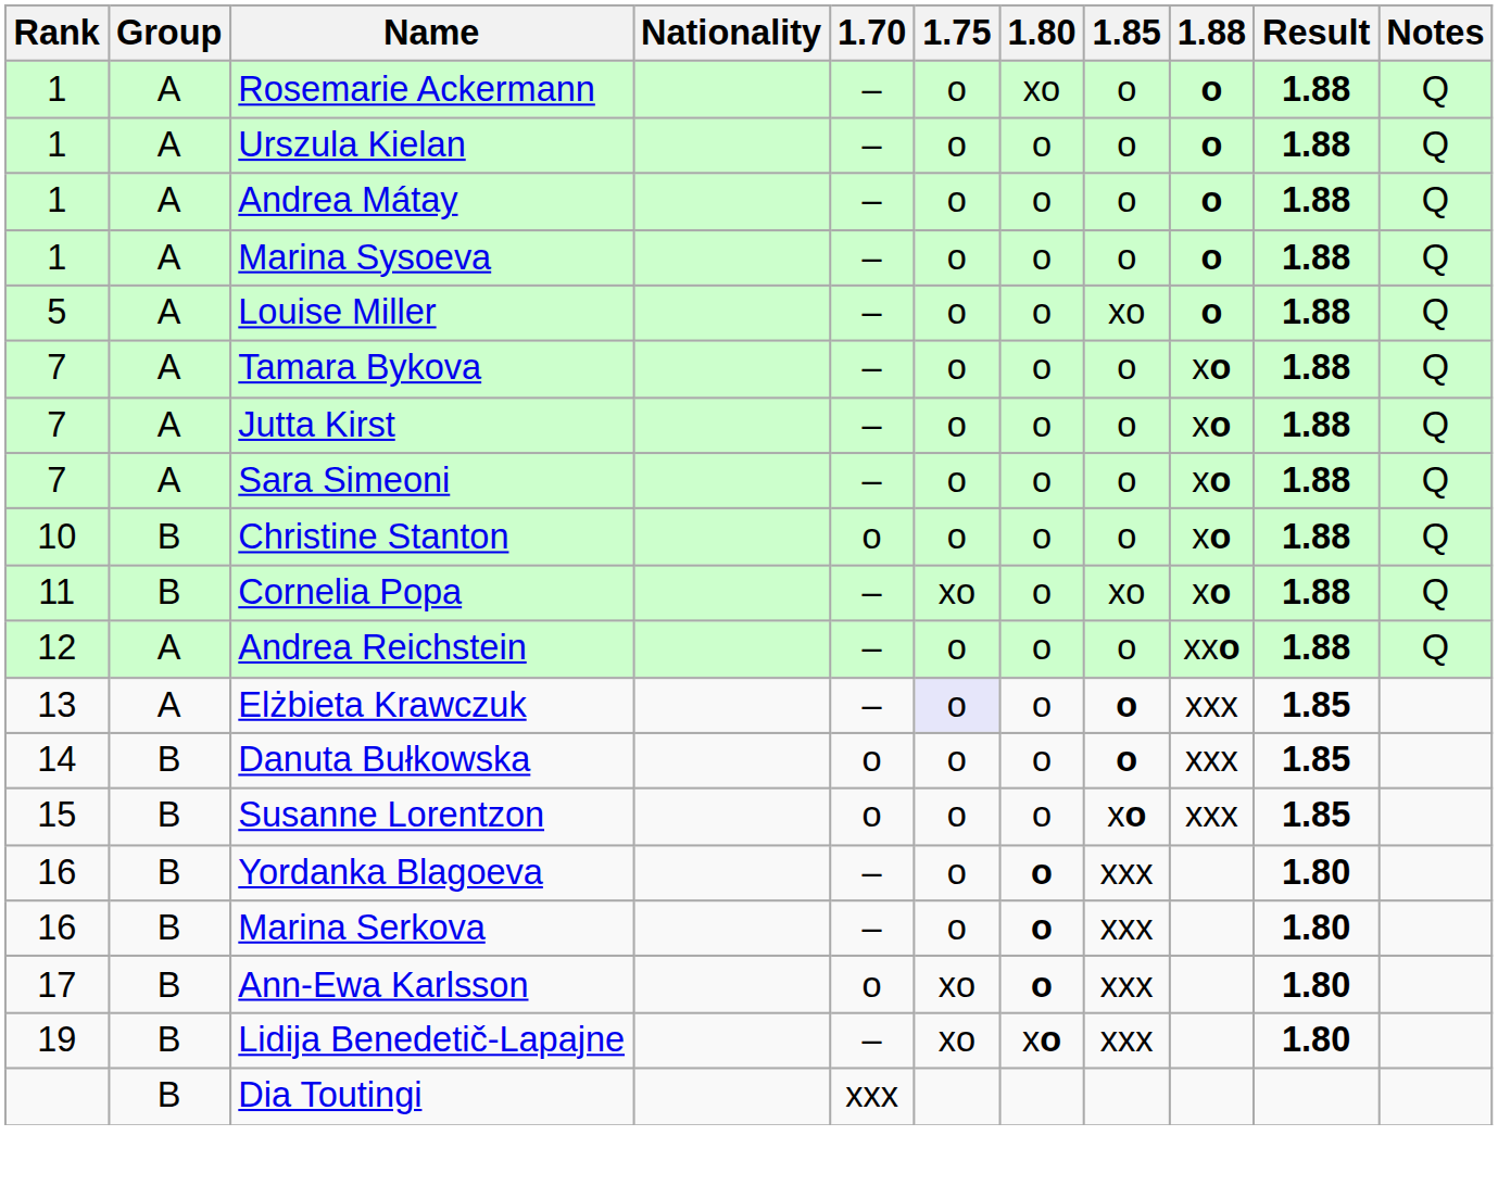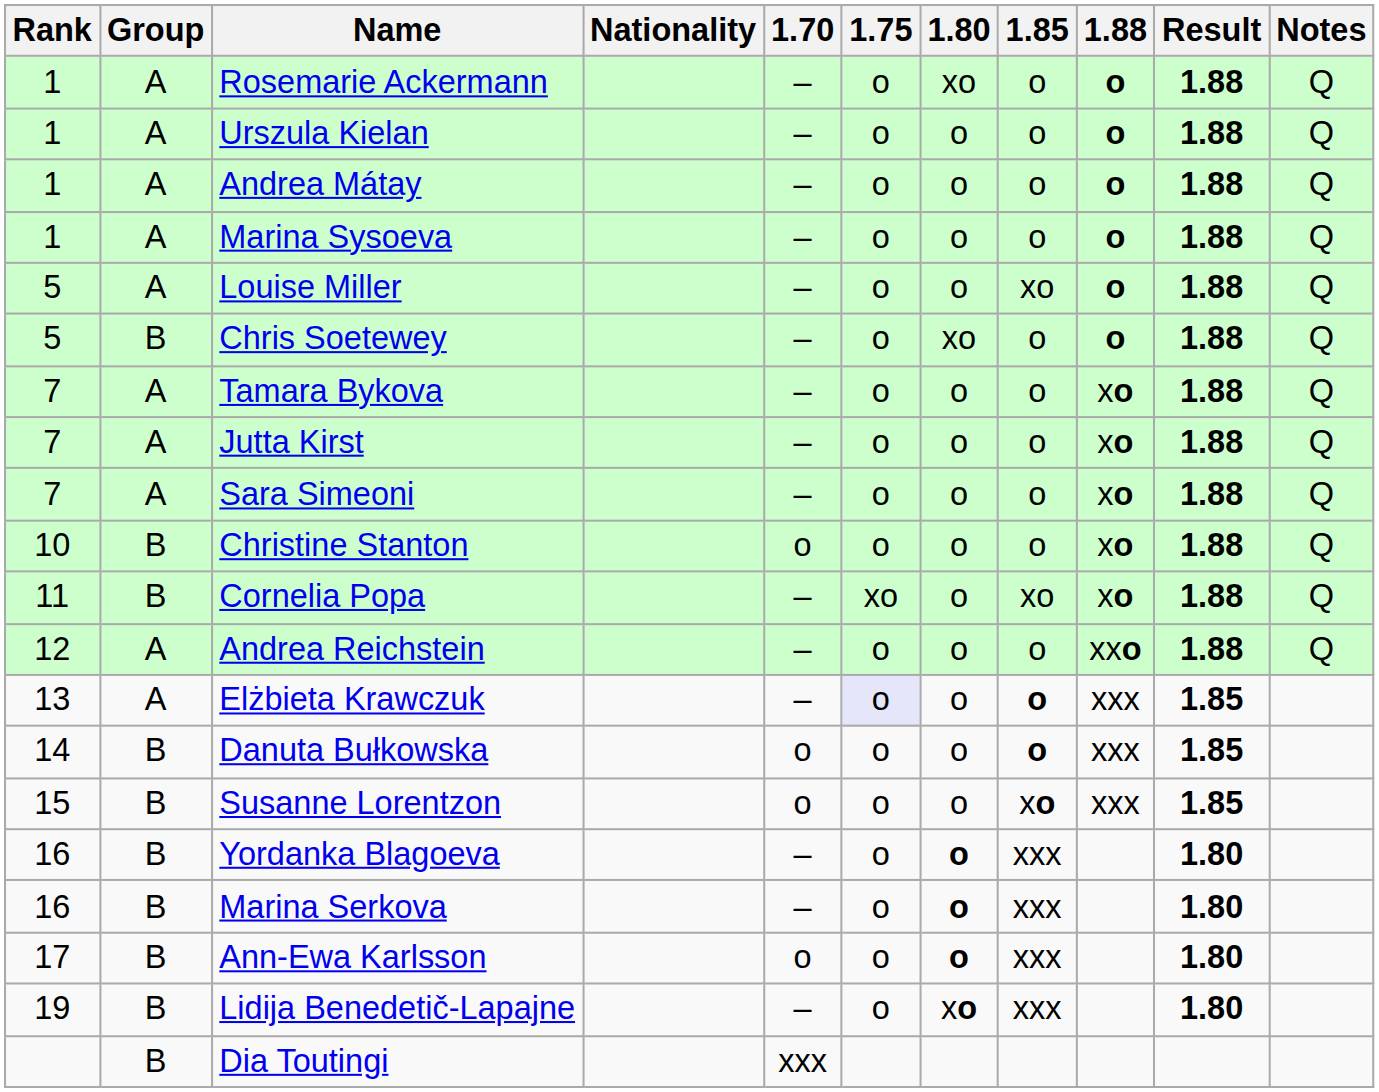+ row: 5 | B | Chris Soetewey | – | o | xo | o | o | 1.88 | Q
Ann-Ewa Karlsson | 1.75: xo -> o
Lidija Benedetič-Lapajne | 1.75: xo -> o
